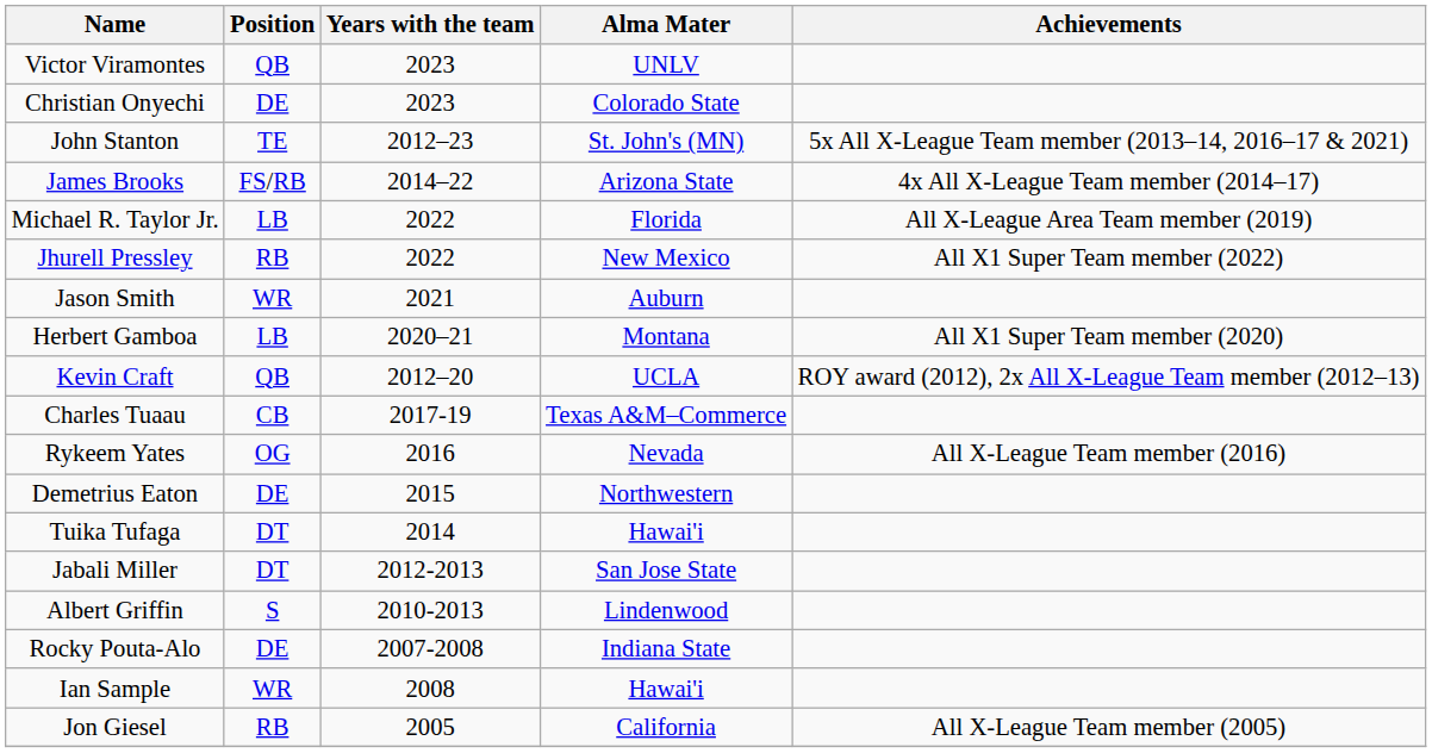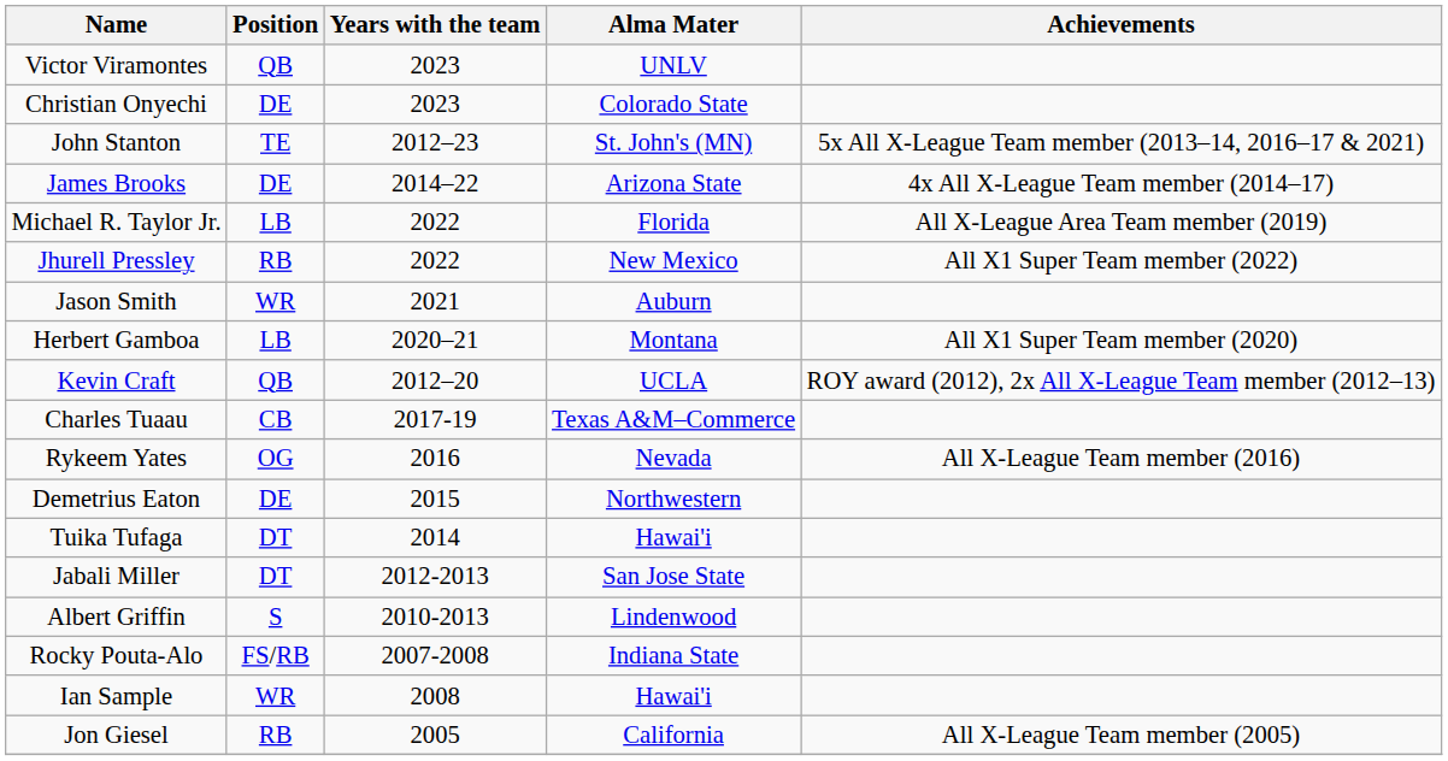James Brooks | Position: FS/RB -> DE
Rocky Pouta-Alo | Position: DE -> FS/RB
